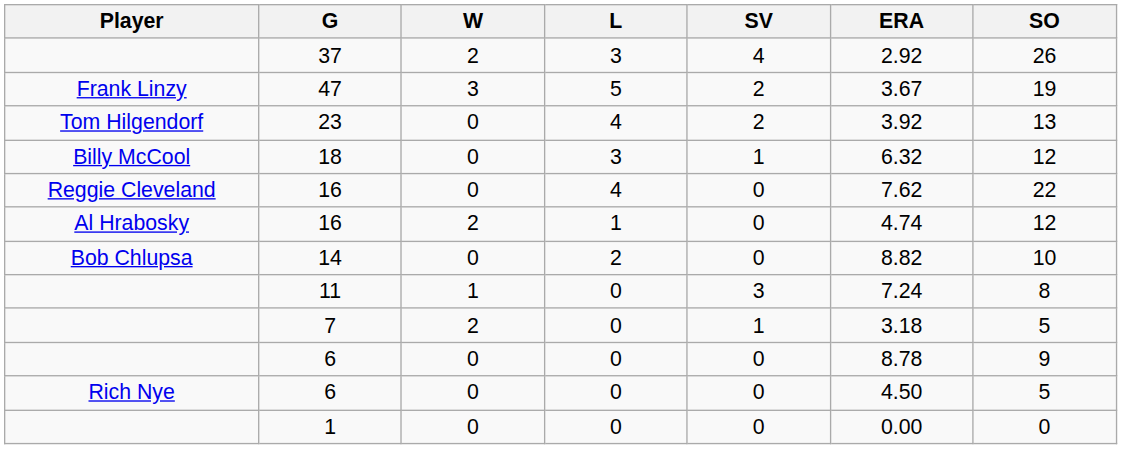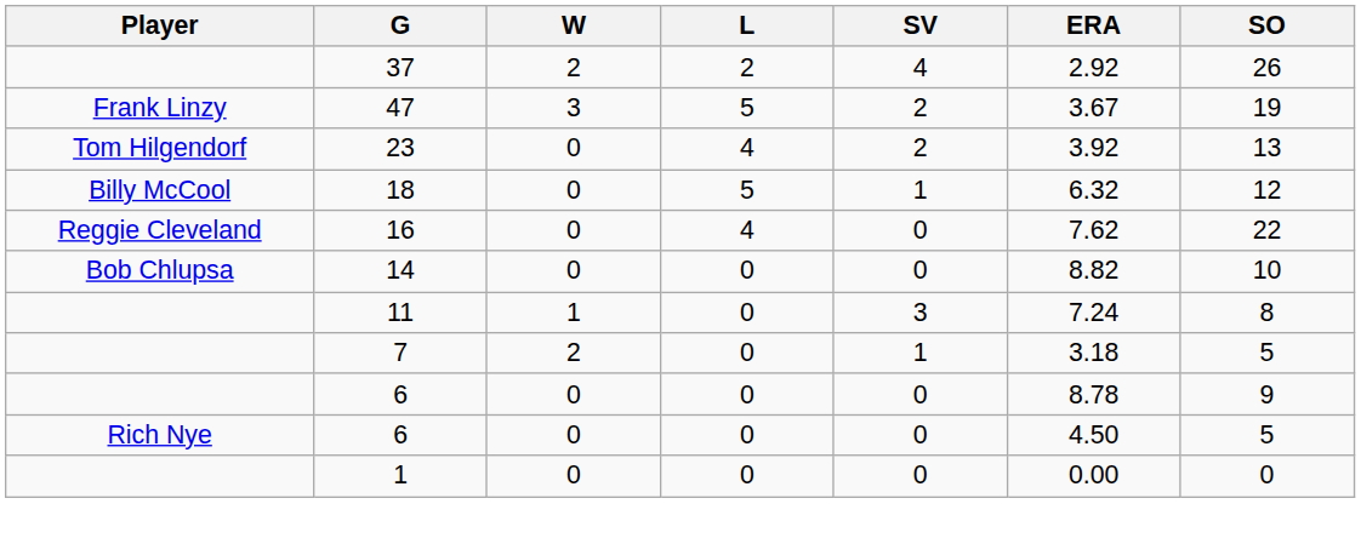37 | L: 3 -> 2
18 | L: 3 -> 5
- row: Al Hrabosky | 16 | 2 | 1 | 0 | 4.74 | 12
14 | L: 2 -> 0
